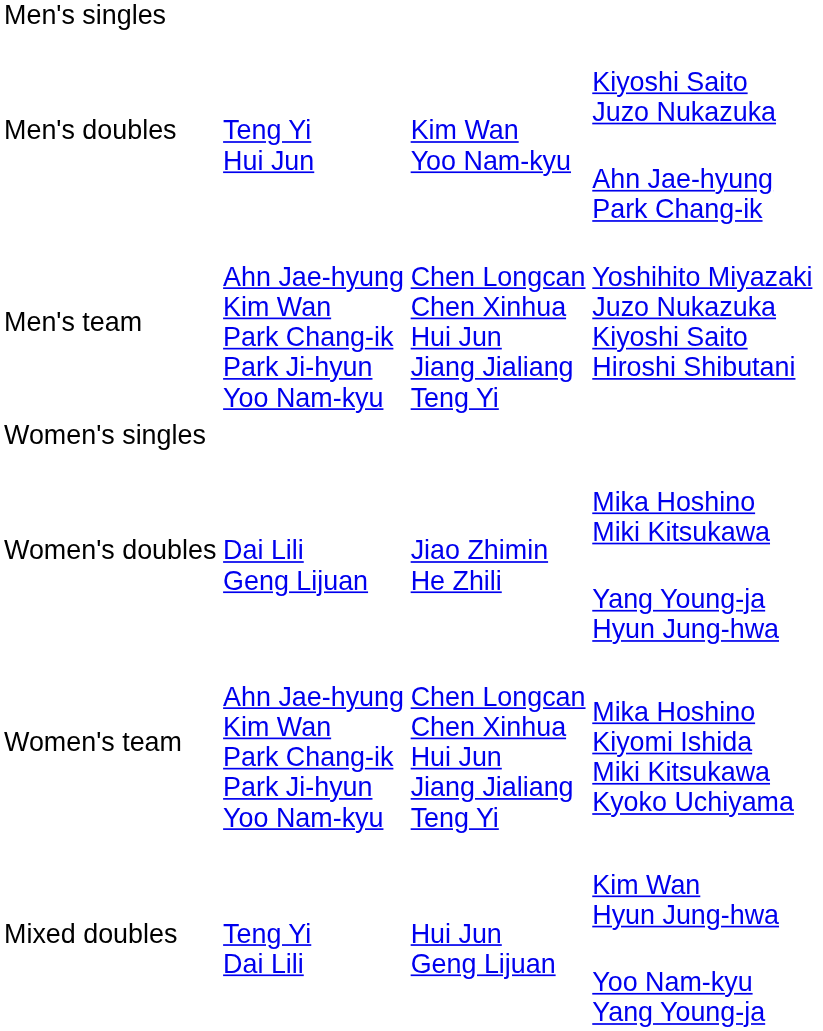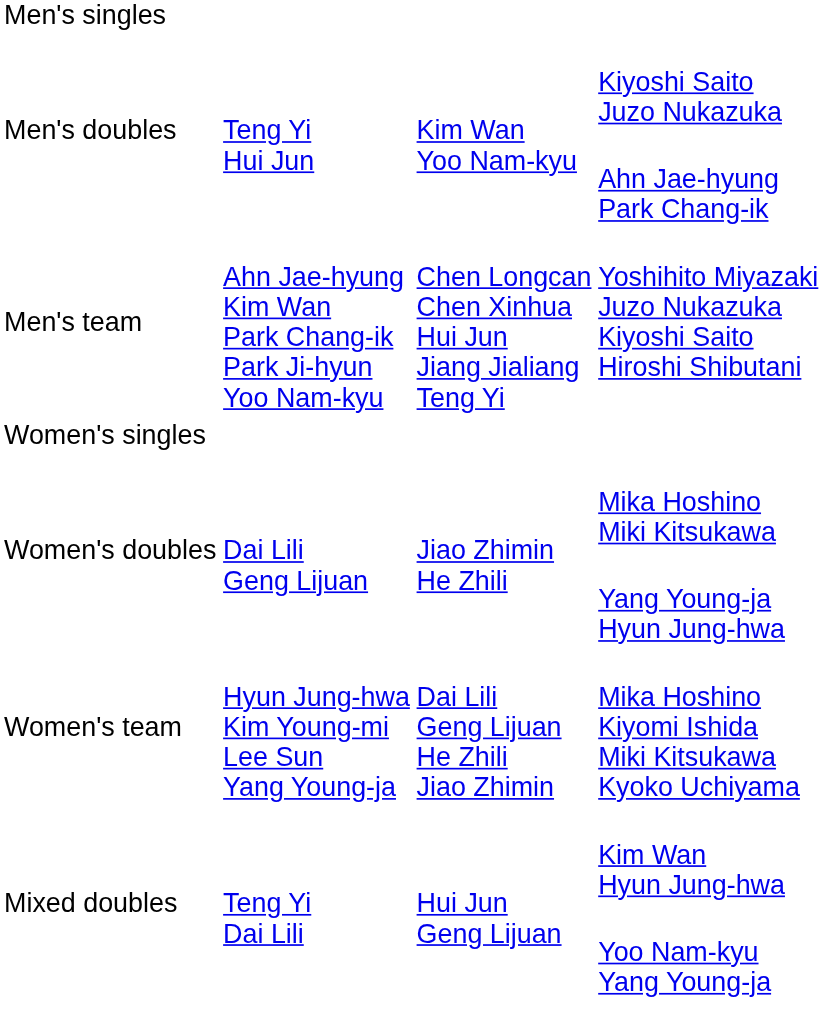Mika Hoshino Kiyomi Ishida Miki Kitsukawa Kyoko Uchiyama | column 2: Ahn Jae-hyung Kim Wan Park Chang-ik Park Ji-hyun Yoo Nam-kyu -> Hyun Jung-hwa Kim Young-mi Lee Sun Yang Young-ja
Mika Hoshino Kiyomi Ishida Miki Kitsukawa Kyoko Uchiyama | column 3: Chen Longcan Chen Xinhua Hui Jun Jiang Jialiang Teng Yi -> Dai Lili Geng Lijuan He Zhili Jiao Zhimin
